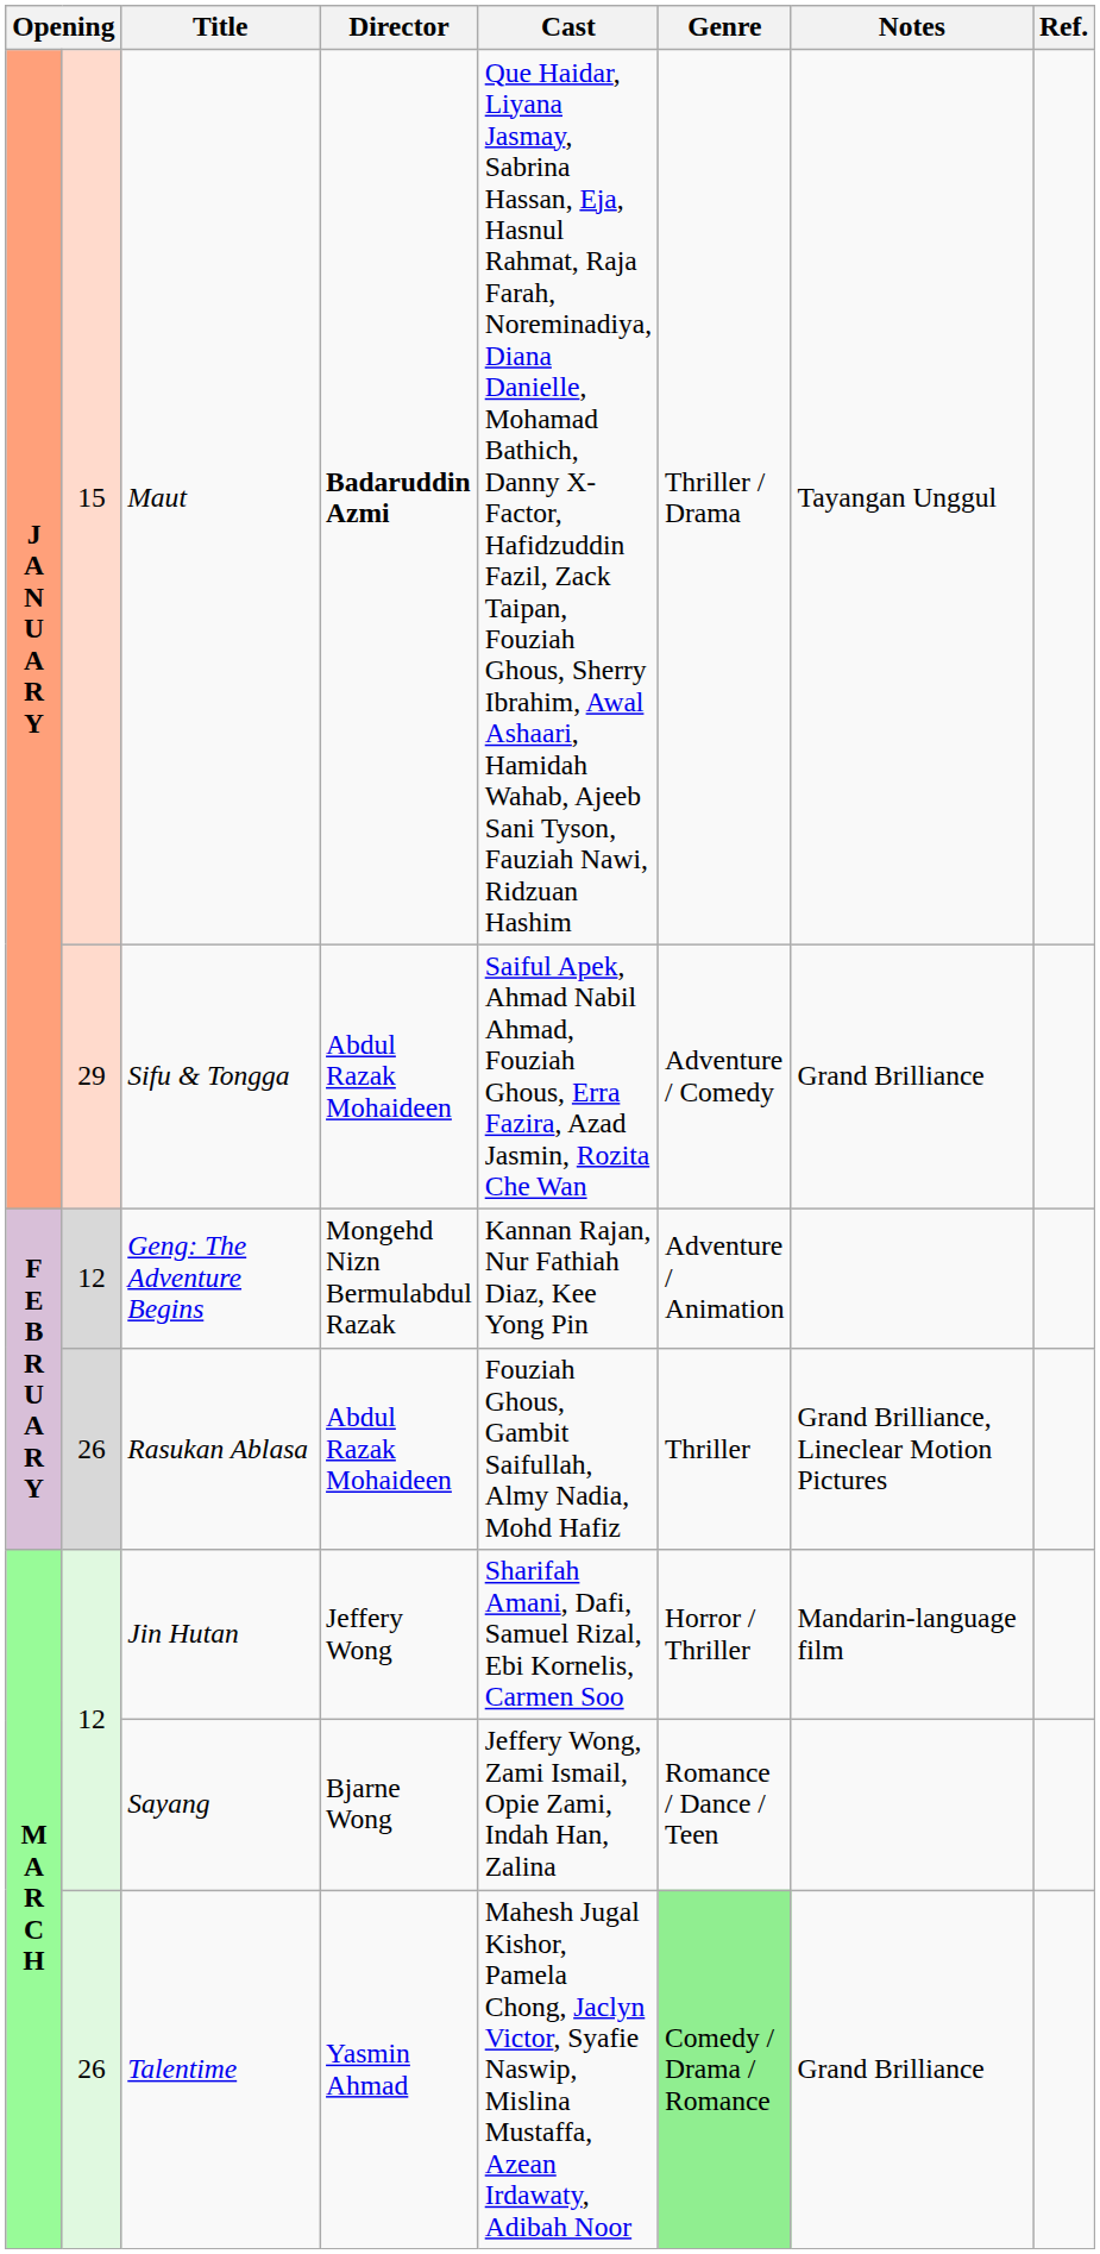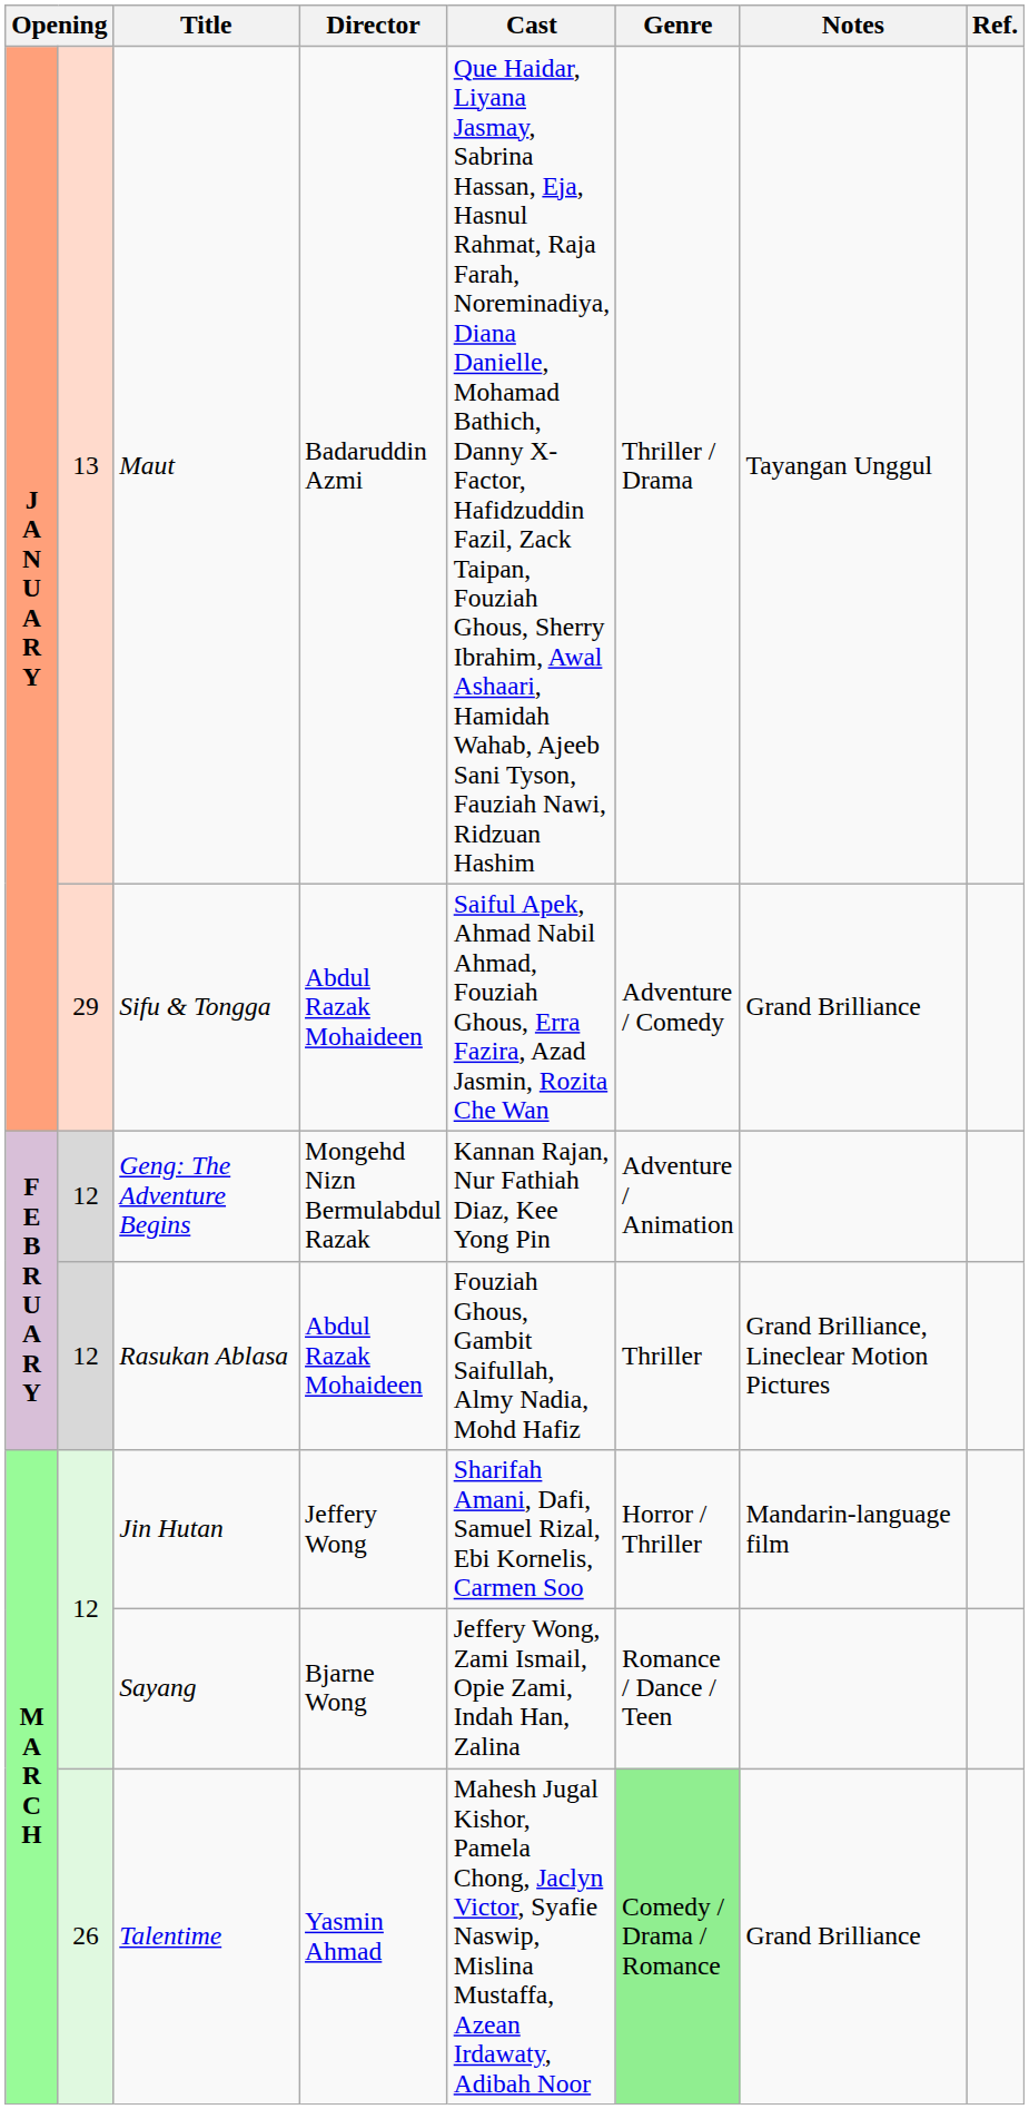Maut | column 2: 15 -> 13
Maut | Director: bold -> normal
Rasukan Ablasa | column 2: 26 -> 12
